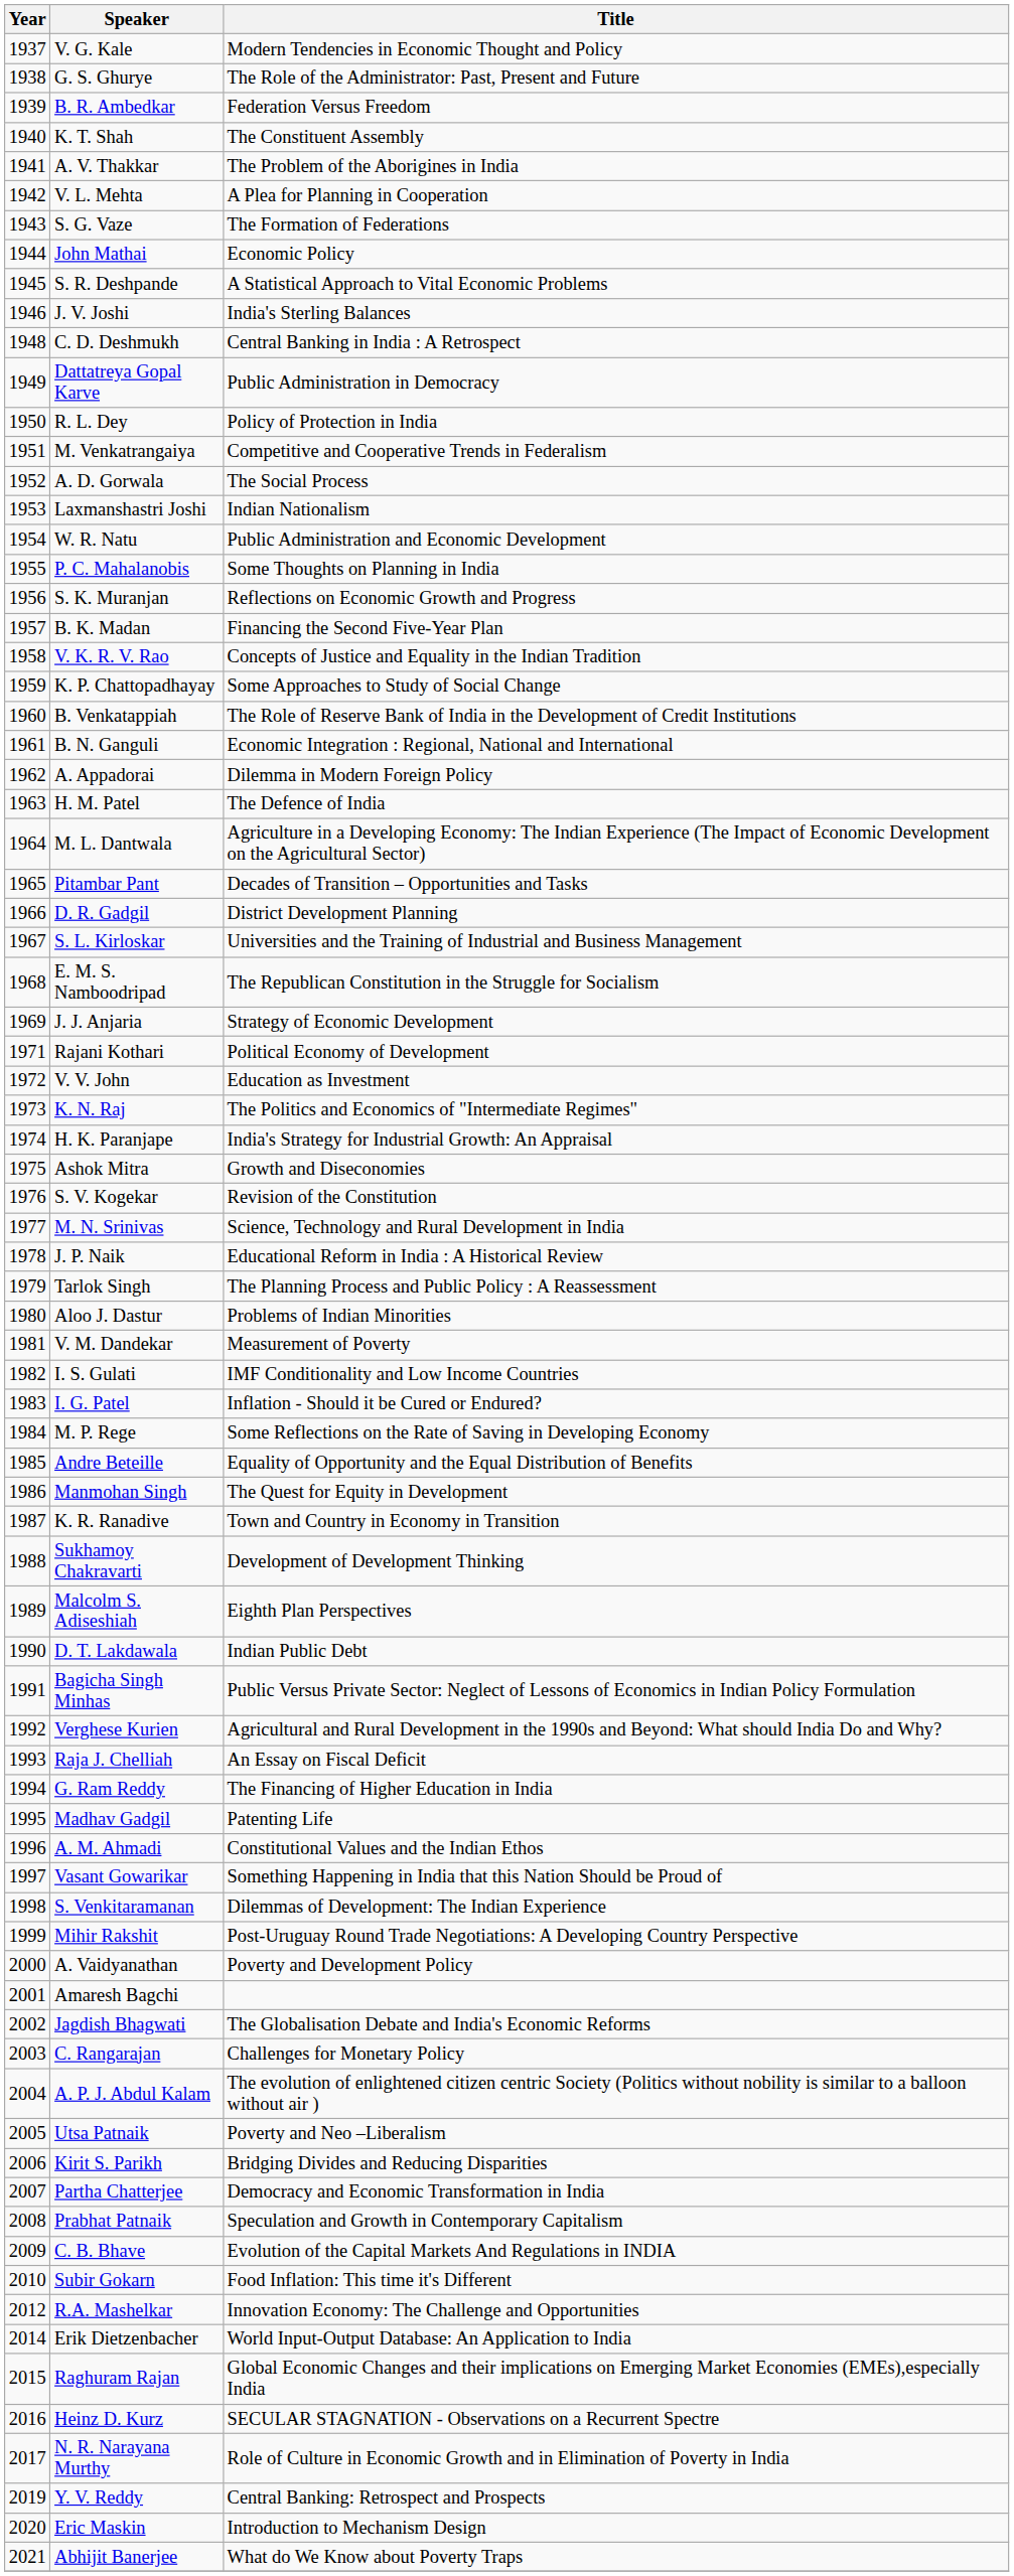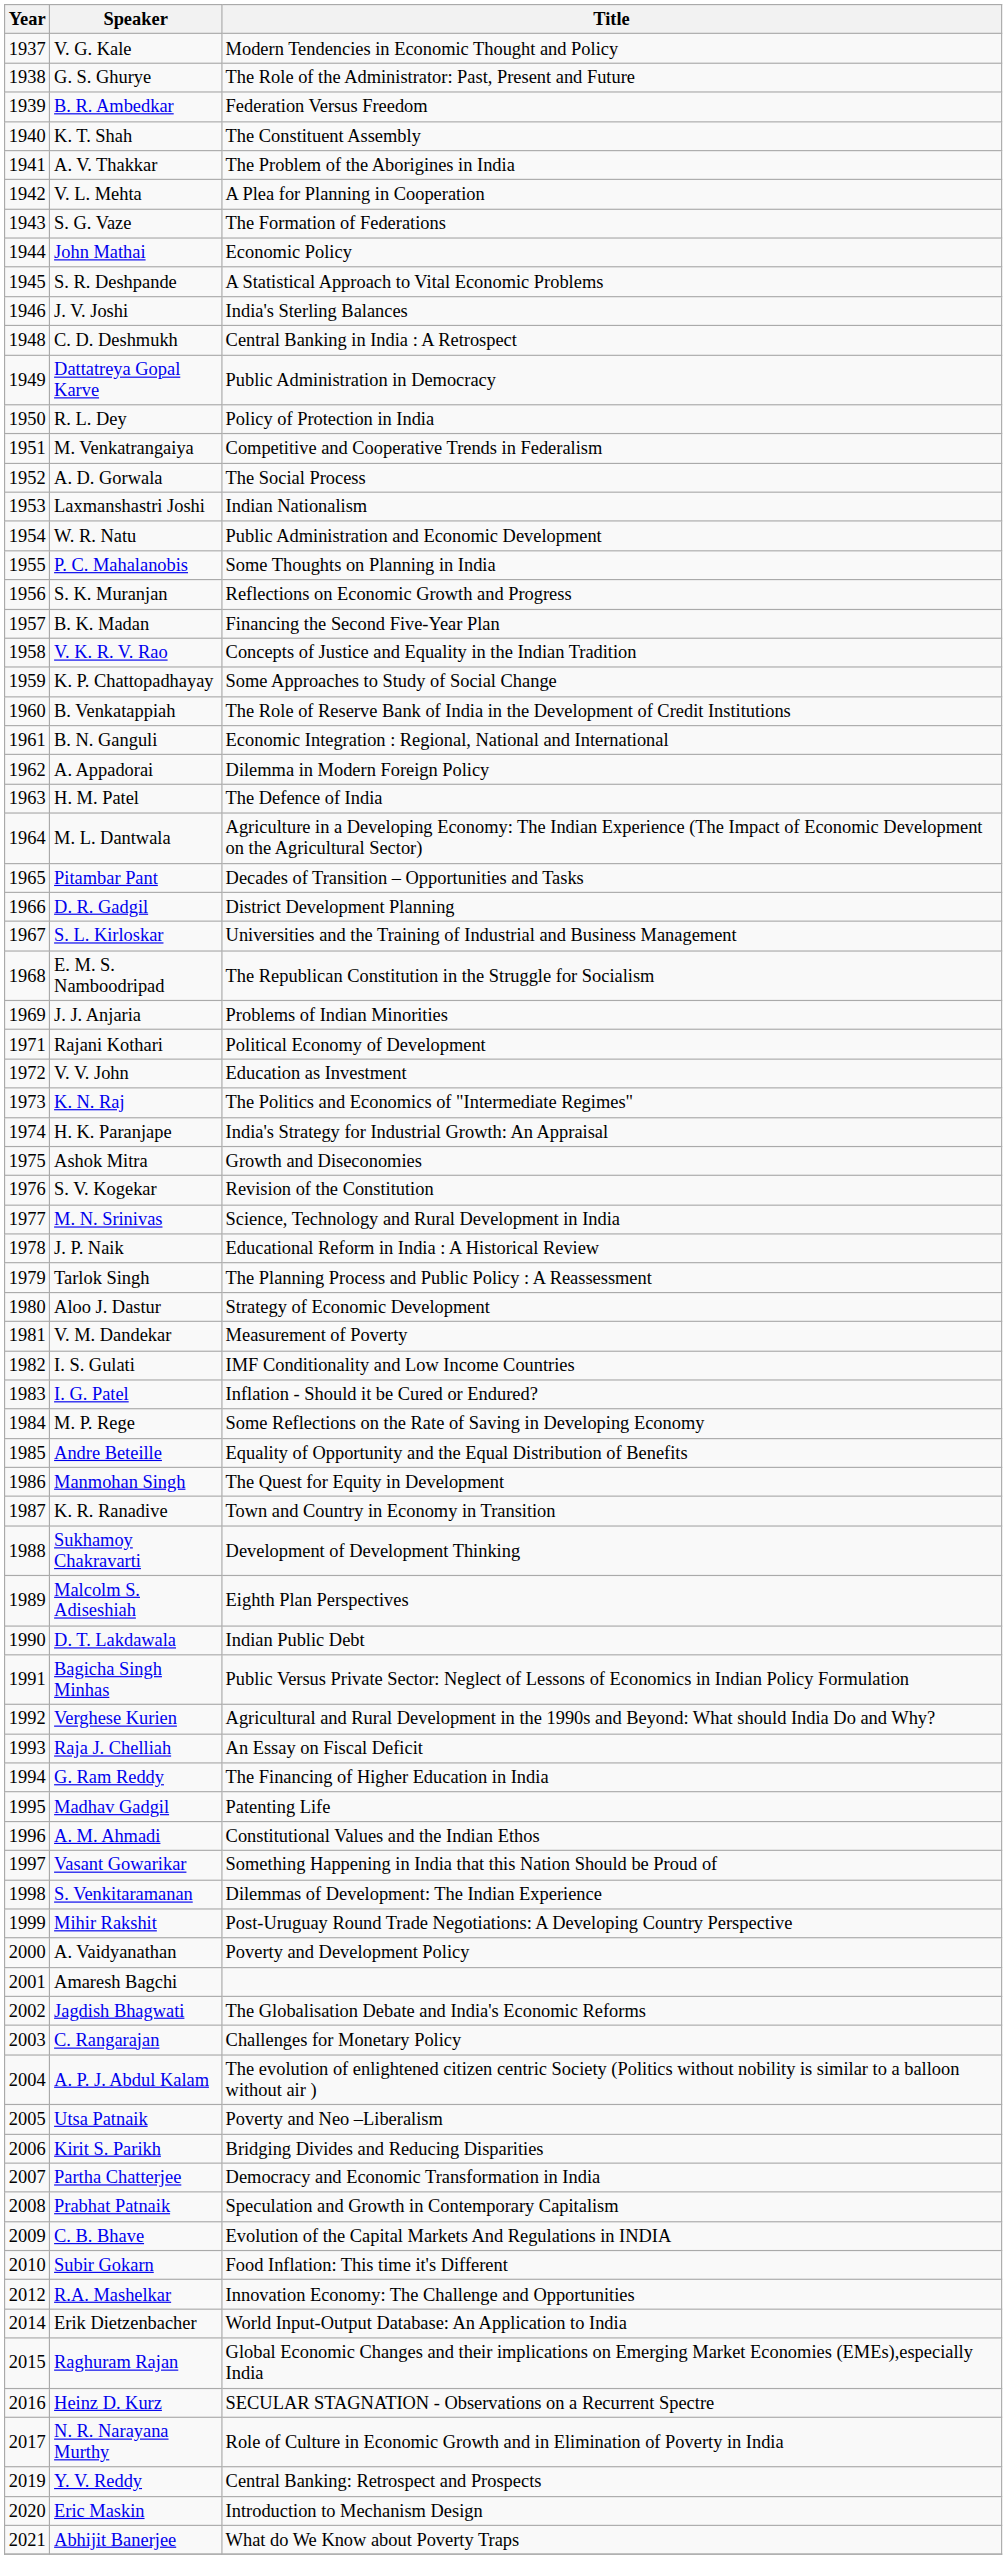J. J. Anjaria | Title: Strategy of Economic Development -> Problems of Indian Minorities
Aloo J. Dastur | Title: Problems of Indian Minorities -> Strategy of Economic Development
